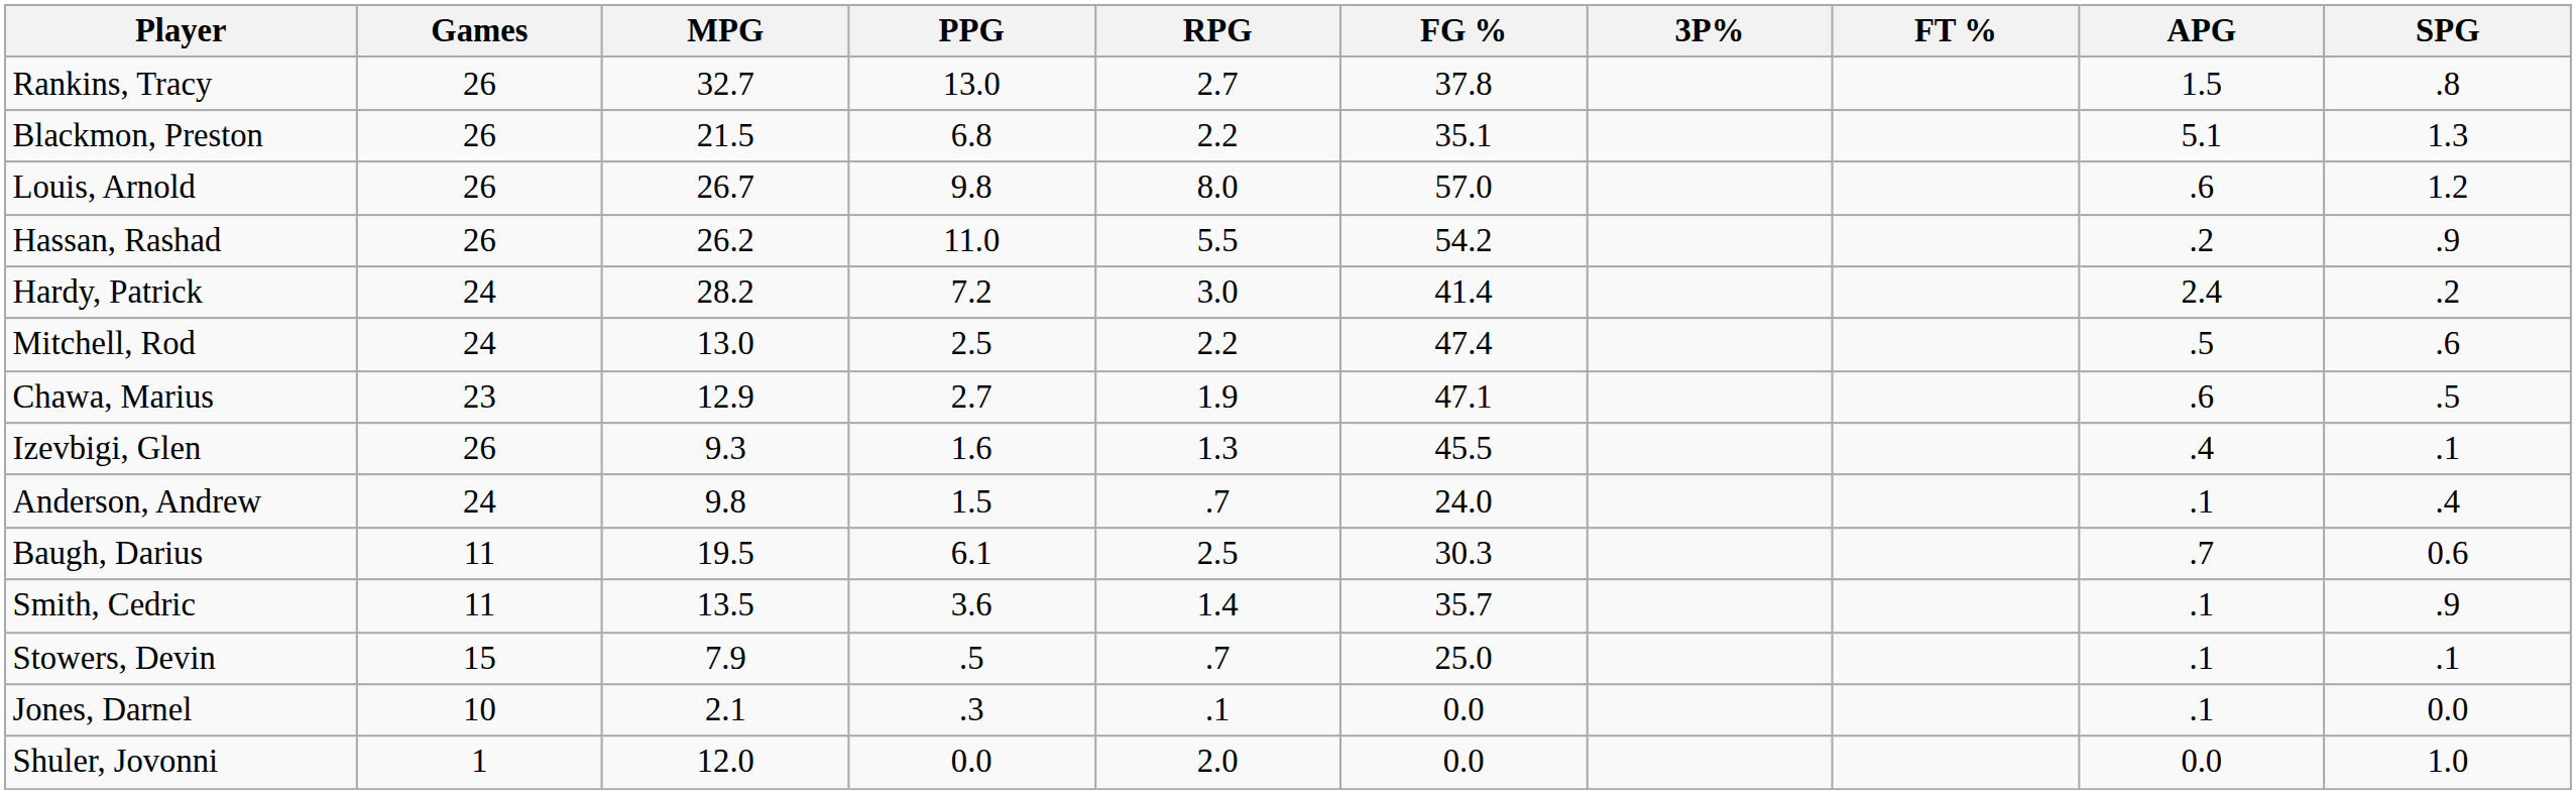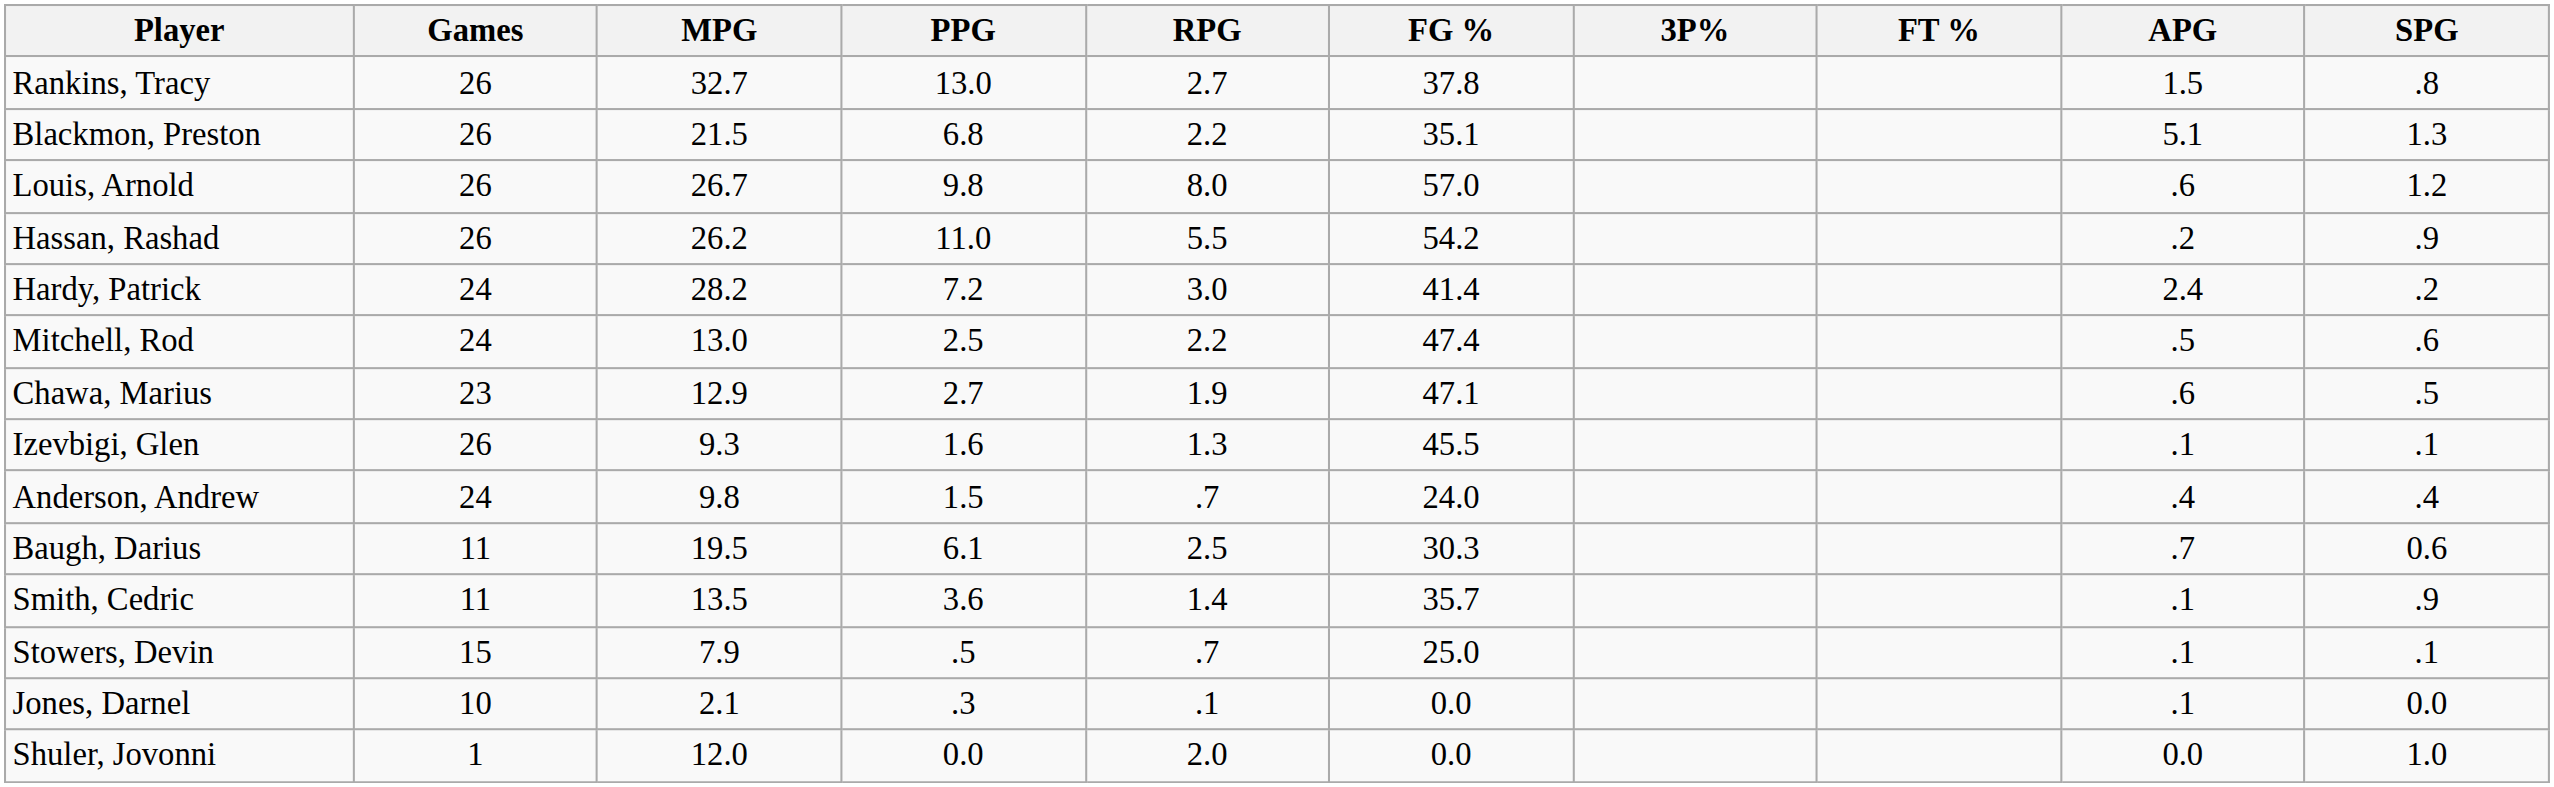Izevbigi, Glen | APG: .4 -> .1
Anderson, Andrew | APG: .1 -> .4
